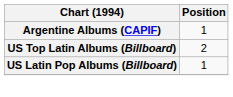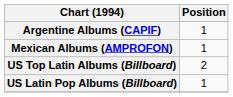+ row: Mexican Albums (AMPROFON) | 1
